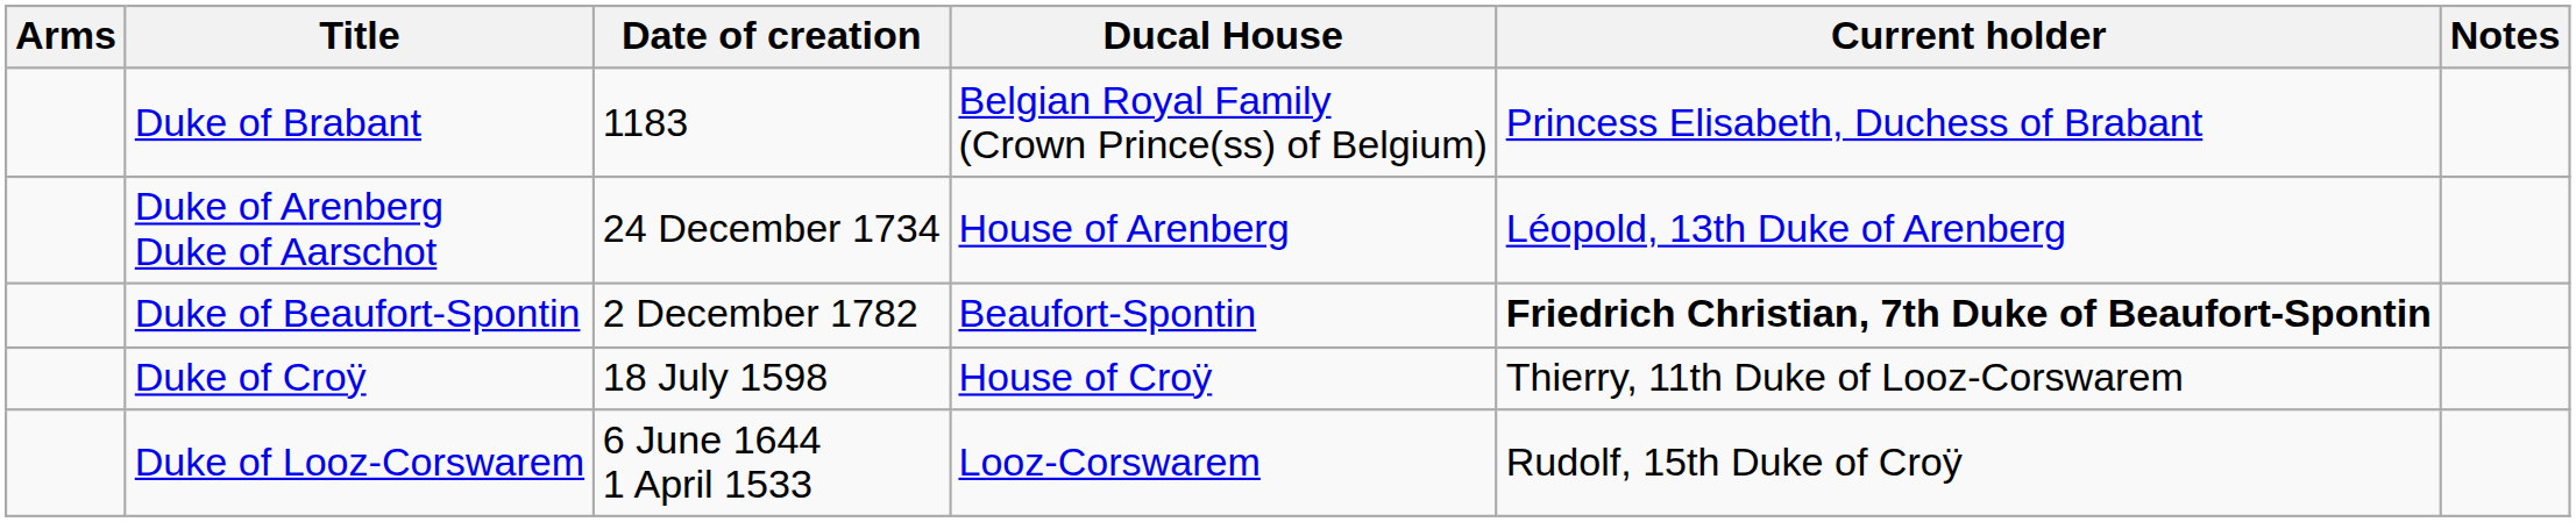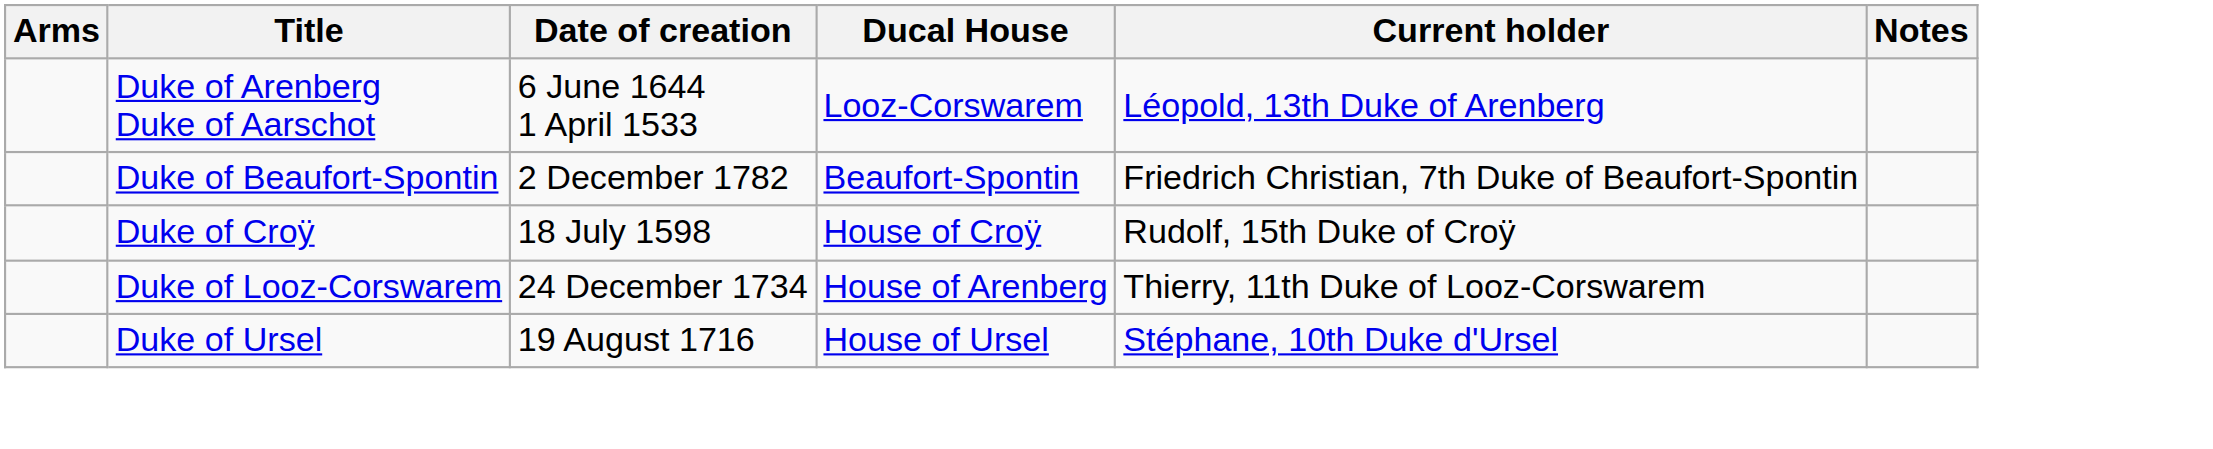- row: Duke of Brabant | 1183 | Belgian Royal Family (Crown Prince(ss) of Belgium) | Princess Elisabeth, Duchess of Brabant
Duke of Arenberg Duke of Aarschot | Date of creation: 24 December 1734 -> 6 June 1644 1 April 1533
Duke of Arenberg Duke of Aarschot | Ducal House: House of Arenberg -> Looz-Corswarem
Duke of Beaufort-Spontin | Current holder: bold -> normal
Duke of Croÿ | Current holder: Thierry, 11th Duke of Looz-Corswarem -> Rudolf, 15th Duke of Croÿ
Duke of Looz-Corswarem | Date of creation: 6 June 1644 1 April 1533 -> 24 December 1734
Duke of Looz-Corswarem | Ducal House: Looz-Corswarem -> House of Arenberg
Duke of Looz-Corswarem | Current holder: Rudolf, 15th Duke of Croÿ -> Thierry, 11th Duke of Looz-Corswarem
+ row: Duke of Ursel | 19 August 1716 | House of Ursel | Stéphane, 10th Duke d'Ursel
